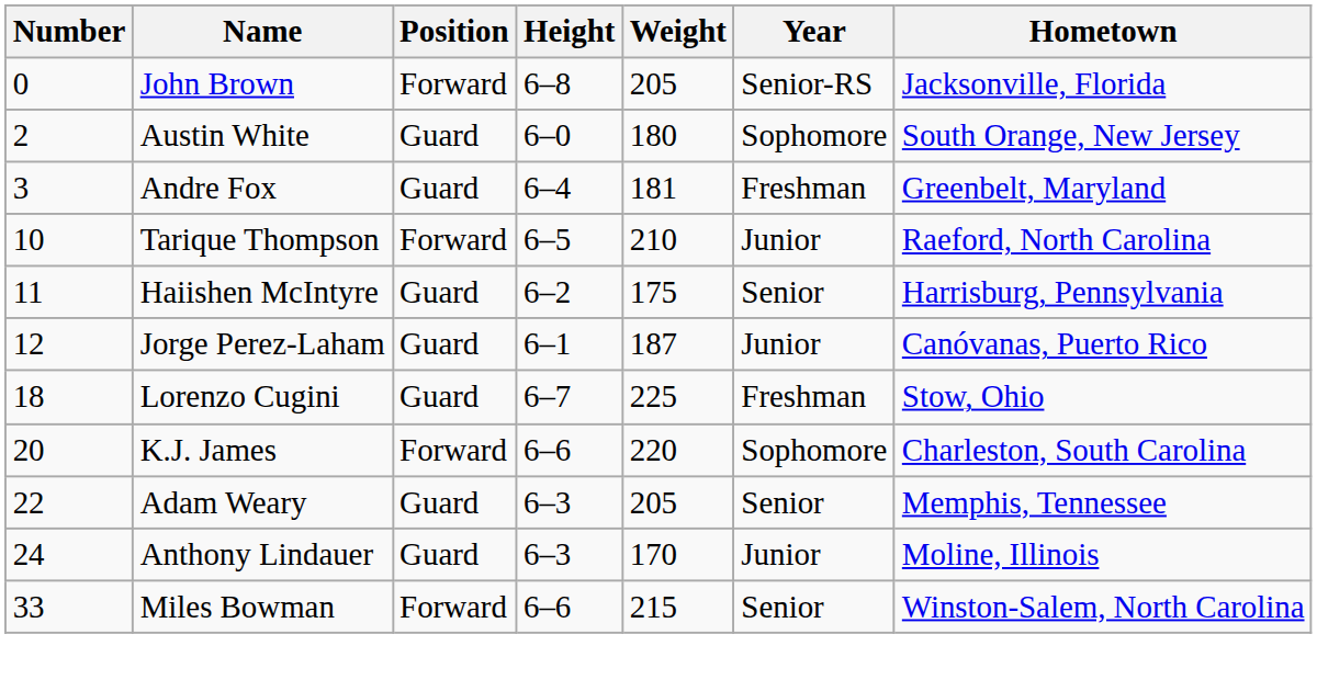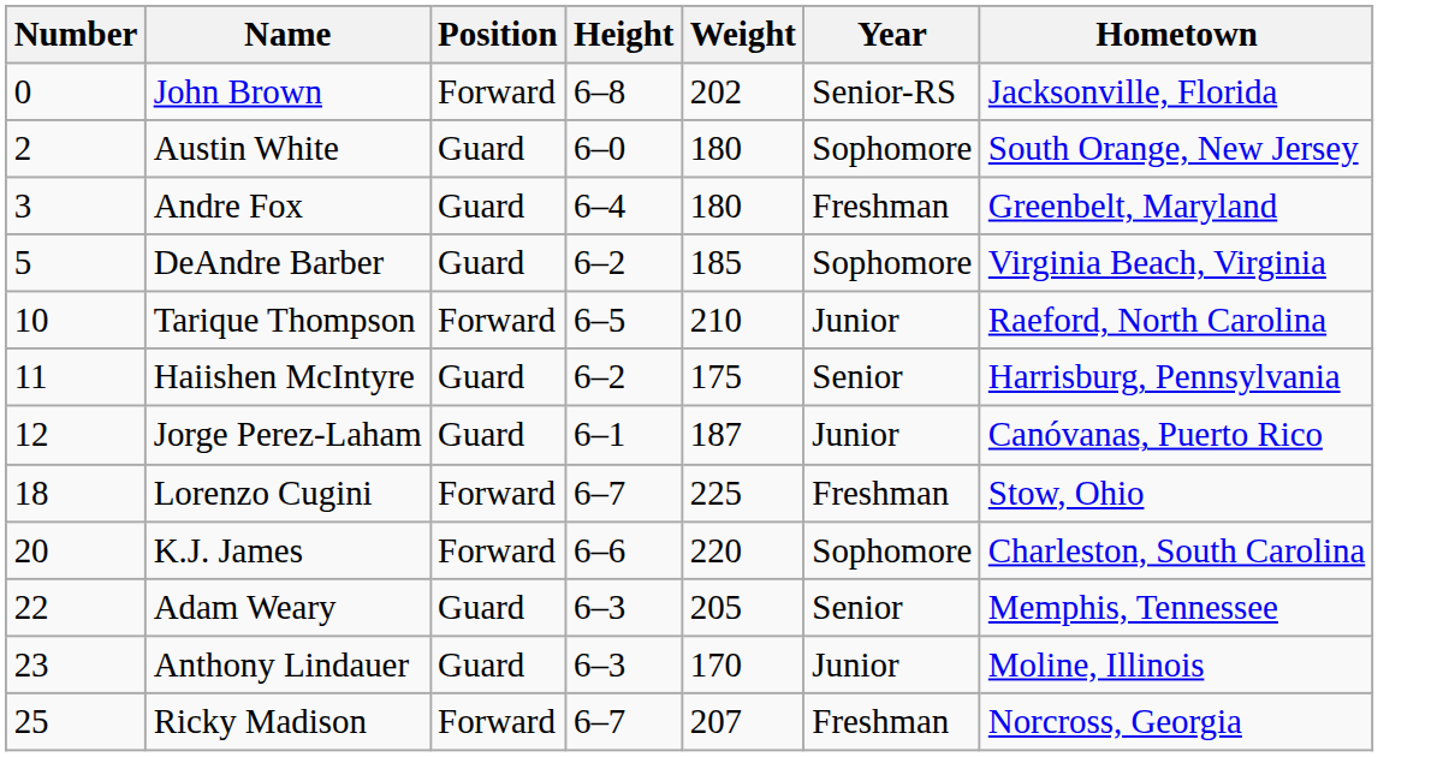John Brown | Weight: 205 -> 202
Andre Fox | Weight: 181 -> 180
+ row: 5 | DeAndre Barber | Guard | 6–2 | 185 | Sophomore | Virginia Beach, Virginia
Lorenzo Cugini | Position: Guard -> Forward
Anthony Lindauer | Number: 24 -> 23
+ row: 25 | Ricky Madison | Forward | 6–7 | 207 | Freshman | Norcross, Georgia
- row: 33 | Miles Bowman | Forward | 6–6 | 215 | Senior | Winston-Salem, North Carolina
